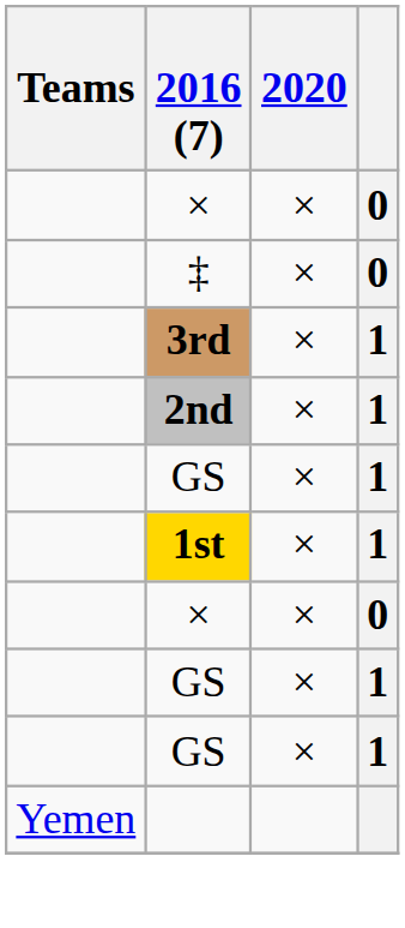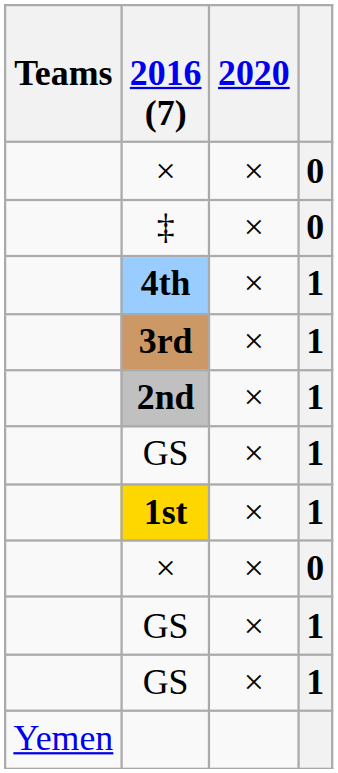+ row: 4th | × | 1
